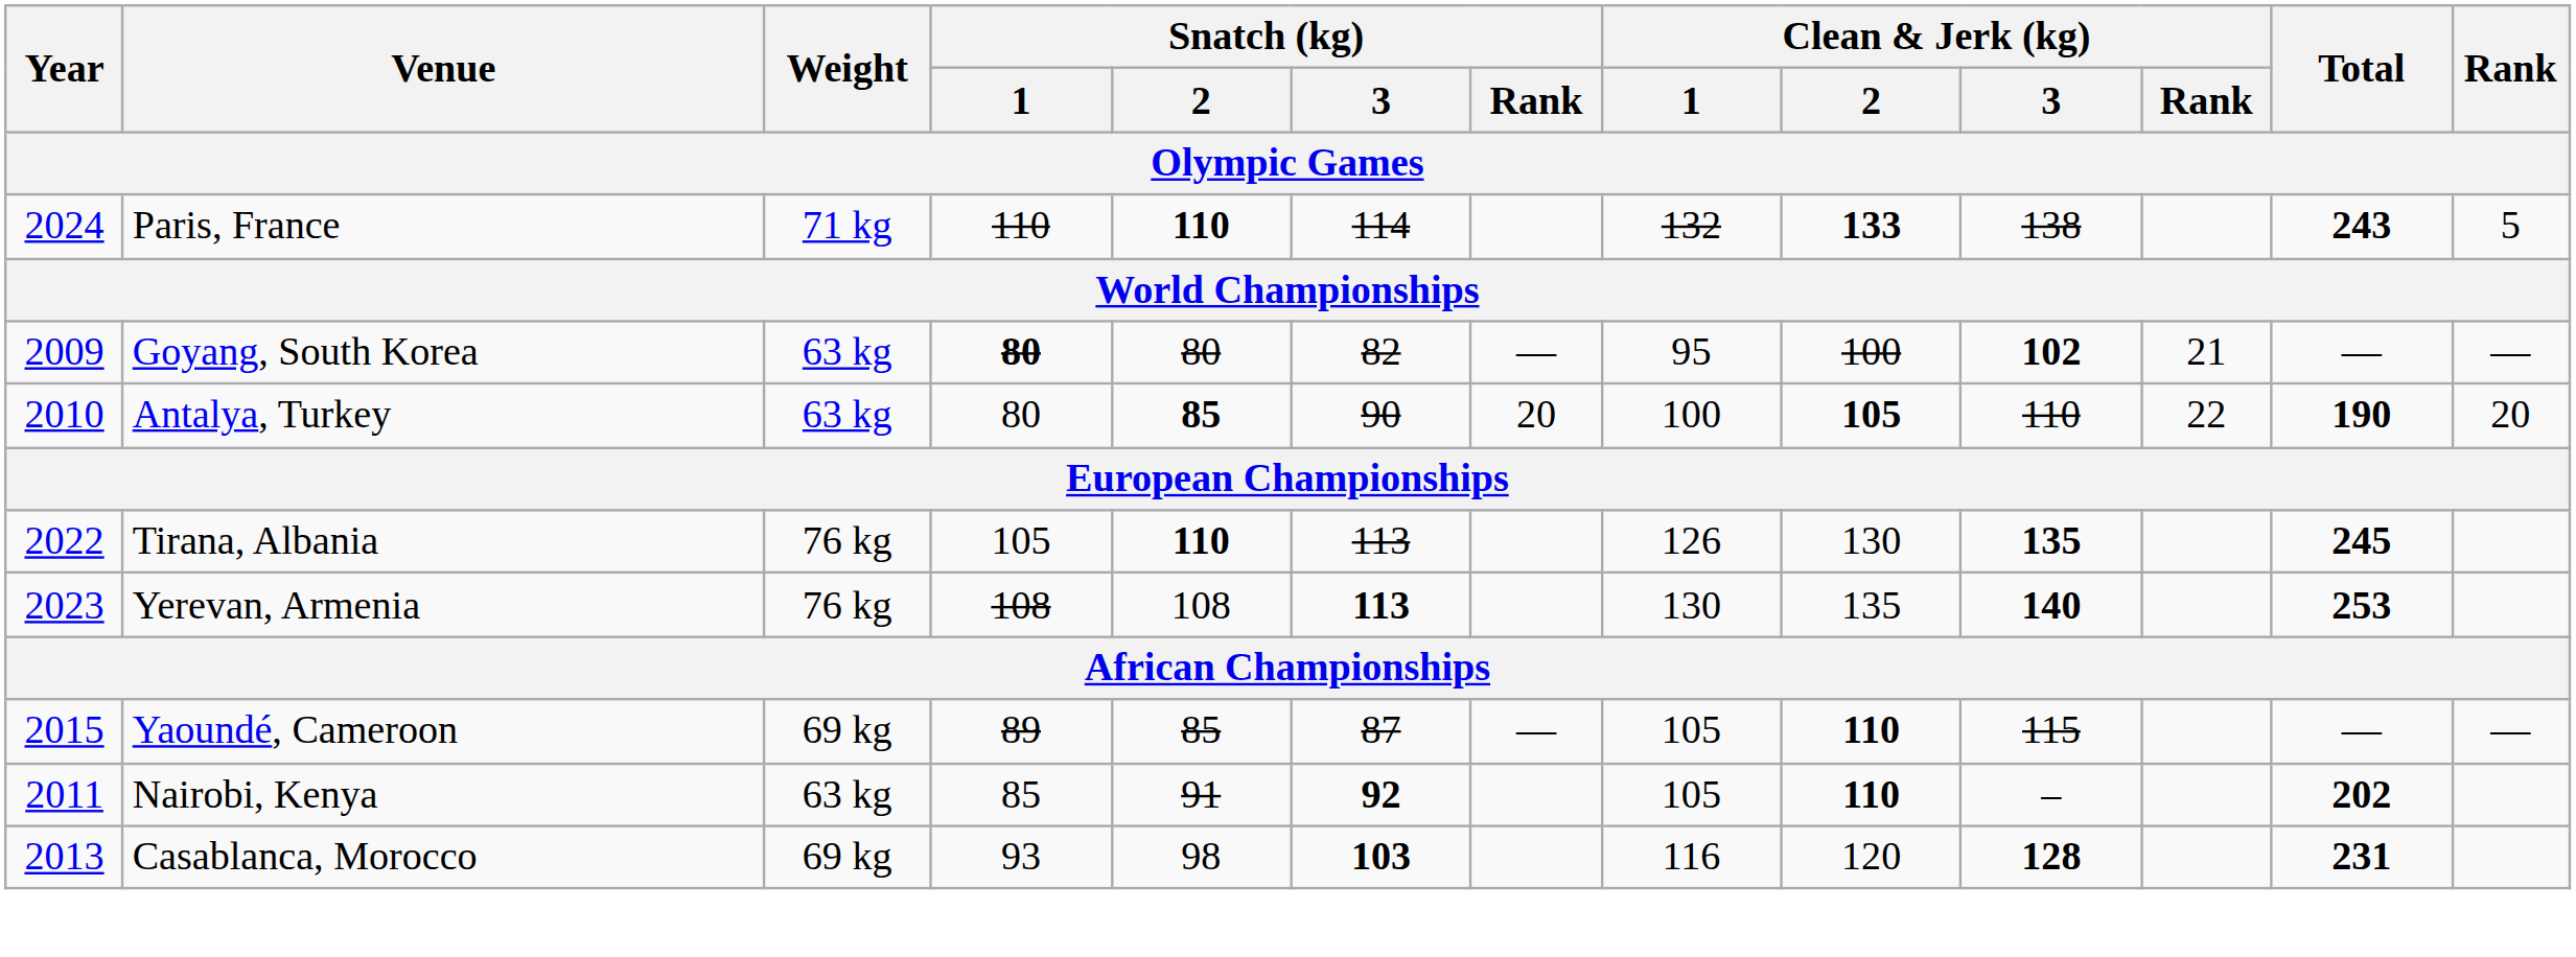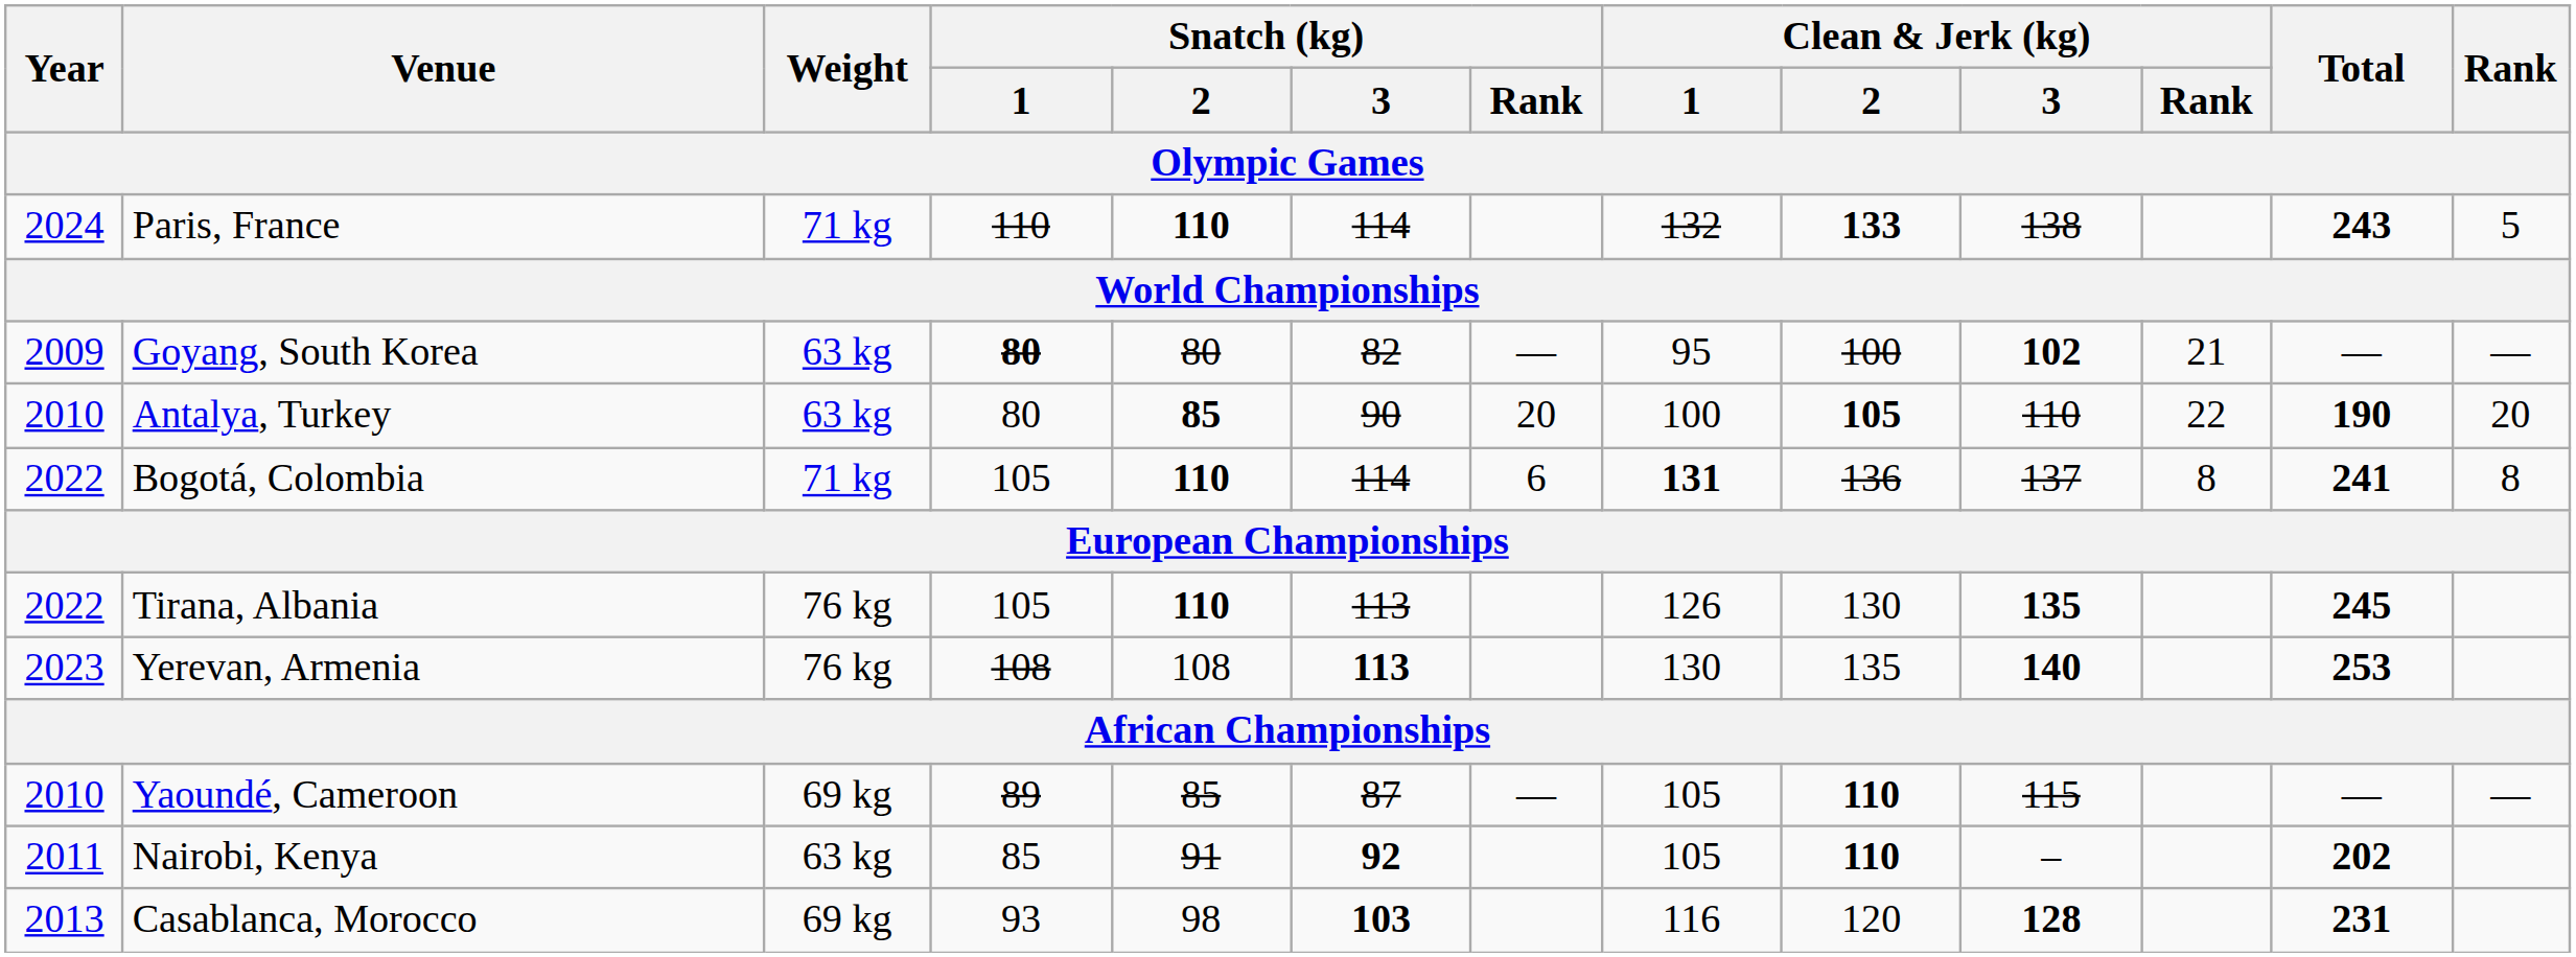+ row: 2022 | Bogotá, Colombia | 71 kg | 105 | 110 | 114 | 6 | 131 | 136 | 137 | 8 | 241 | 8
Yaoundé, Cameroon | Year: 2015 -> 2010
